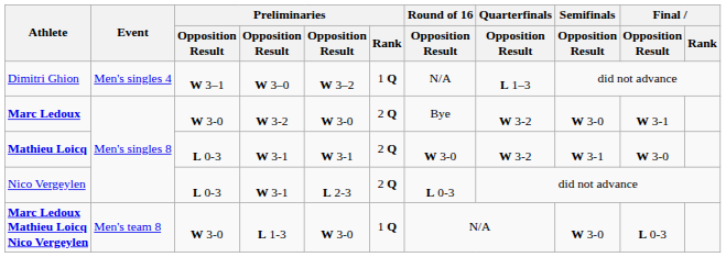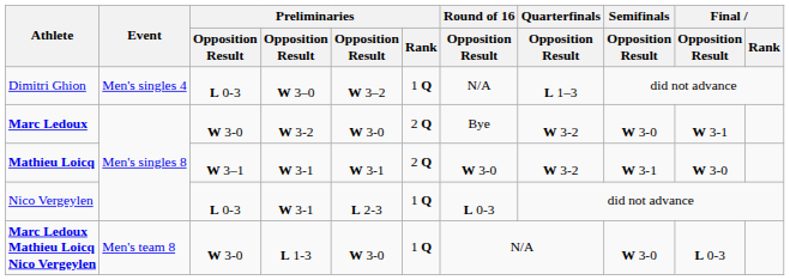Dimitri Ghion | column 3: W 3–1 -> L 0-3
Mathieu Loicq | column 3: L 0-3 -> W 3–1
Nico Vergeylen | Preliminaries / Rank: 2 Q -> 1 Q
